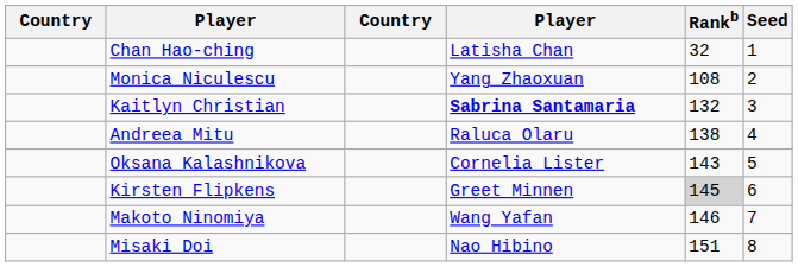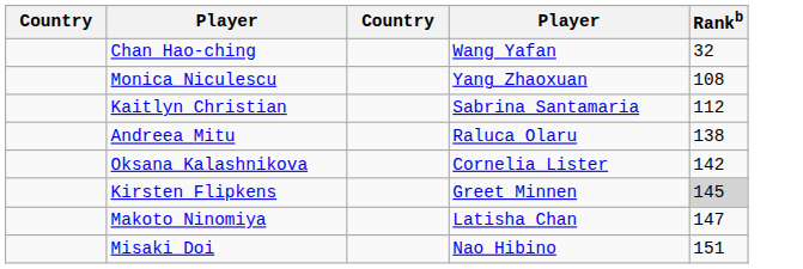- column: Seed | 1 | 2 | 3 | 4 | 5 | 6 | 7 | 8
Chan Hao-ching | column 4: Latisha Chan -> Wang Yafan
Kaitlyn Christian | column 4: bold -> normal
Kaitlyn Christian | Rankb: 132 -> 112
Oksana Kalashnikova | Rankb: 143 -> 142
Makoto Ninomiya | column 4: Wang Yafan -> Latisha Chan
Makoto Ninomiya | Rankb: 146 -> 147
